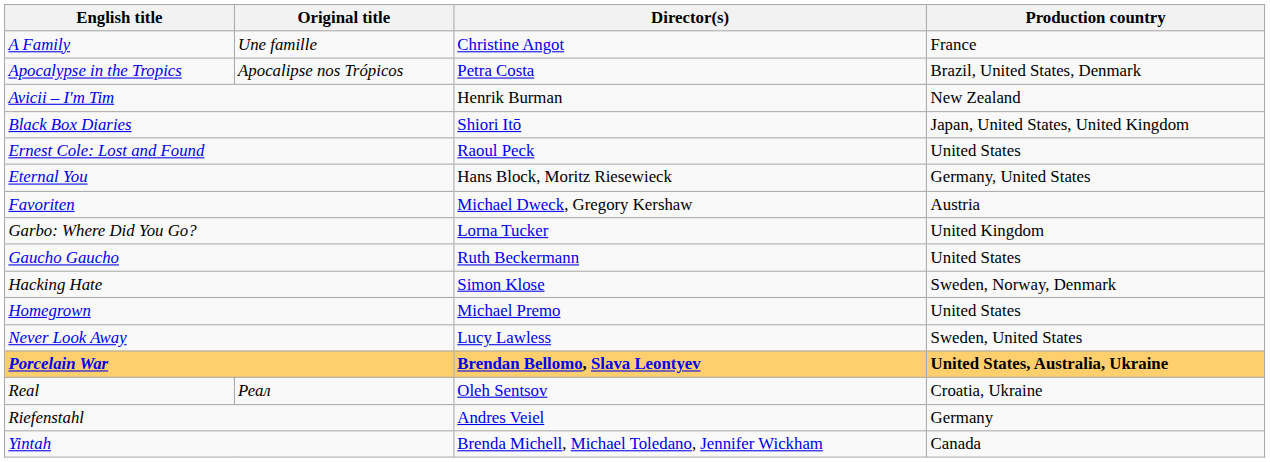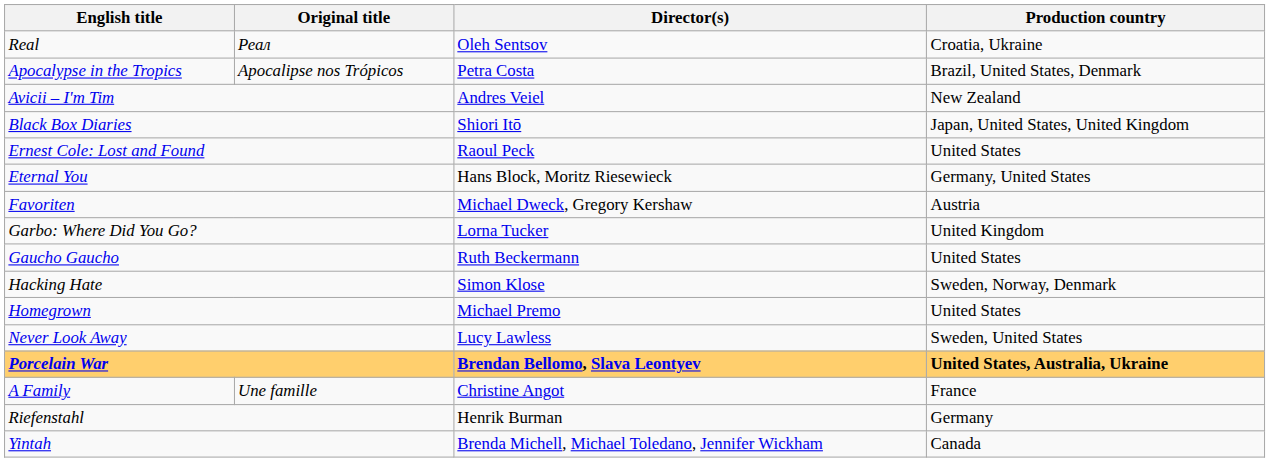rows swapped: A Family <-> Real
Avicii – I'm Tim | Director(s): Henrik Burman -> Andres Veiel
Riefenstahl | Director(s): Andres Veiel -> Henrik Burman
